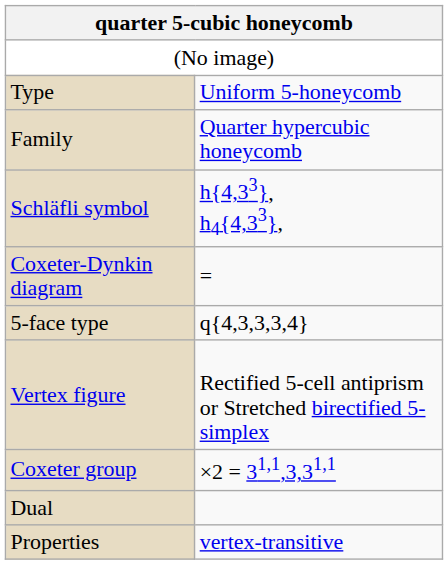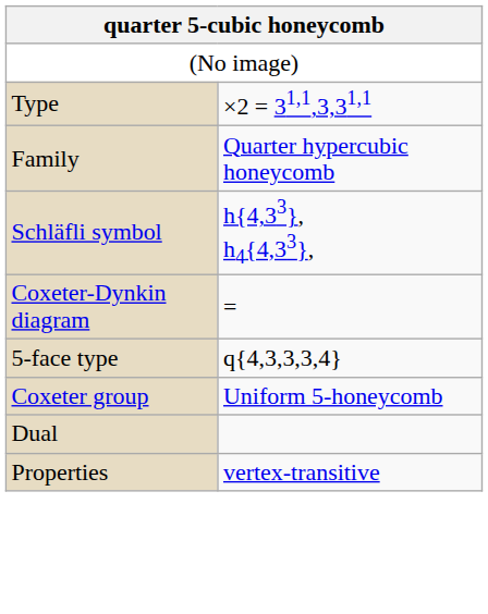Type | column 2: Uniform 5-honeycomb -> ×2 = 31,1,3,31,1
- row: Vertex figure | Rectified 5-cell antiprism or Stretched birectified 5-simplex
Coxeter group | column 2: ×2 = 31,1,3,31,1 -> Uniform 5-honeycomb
